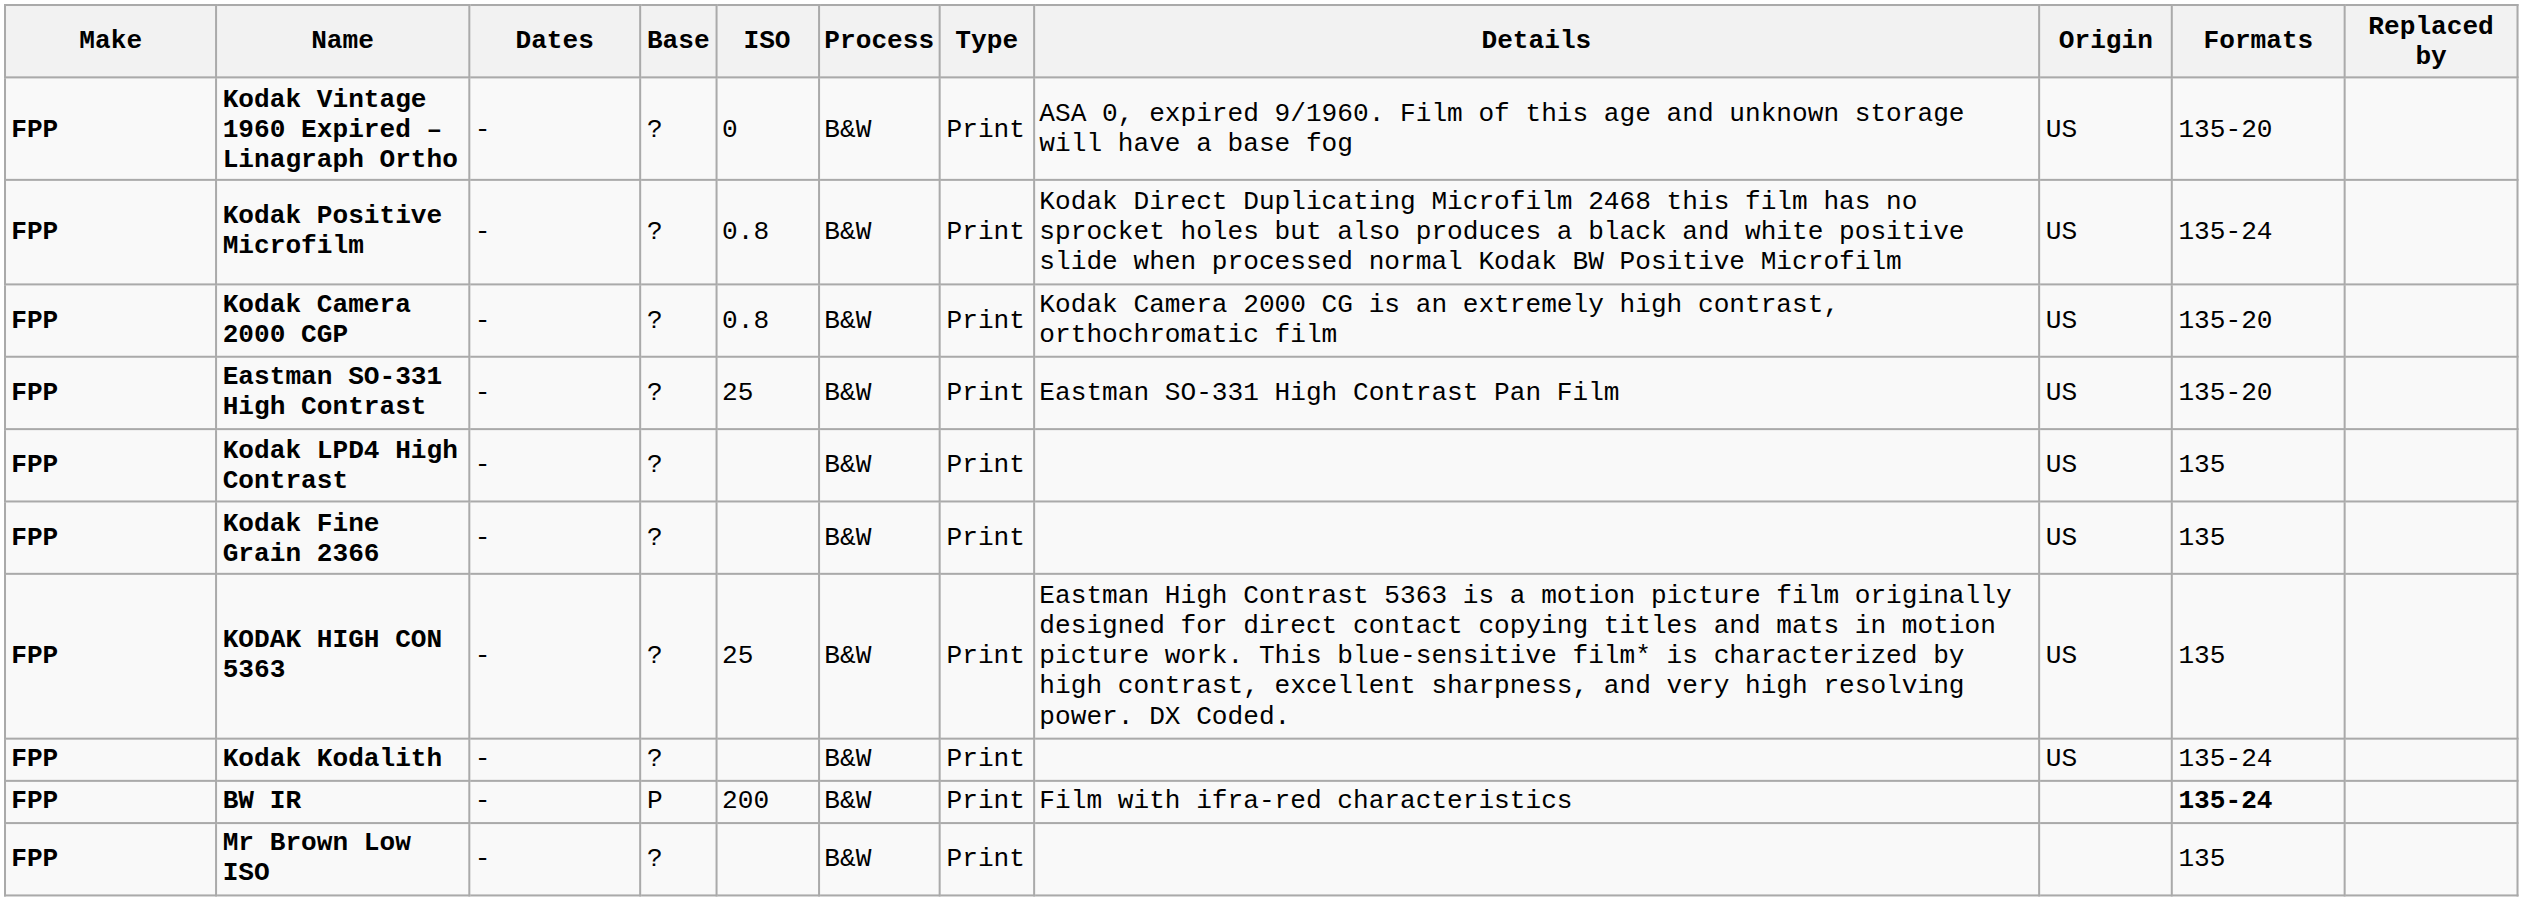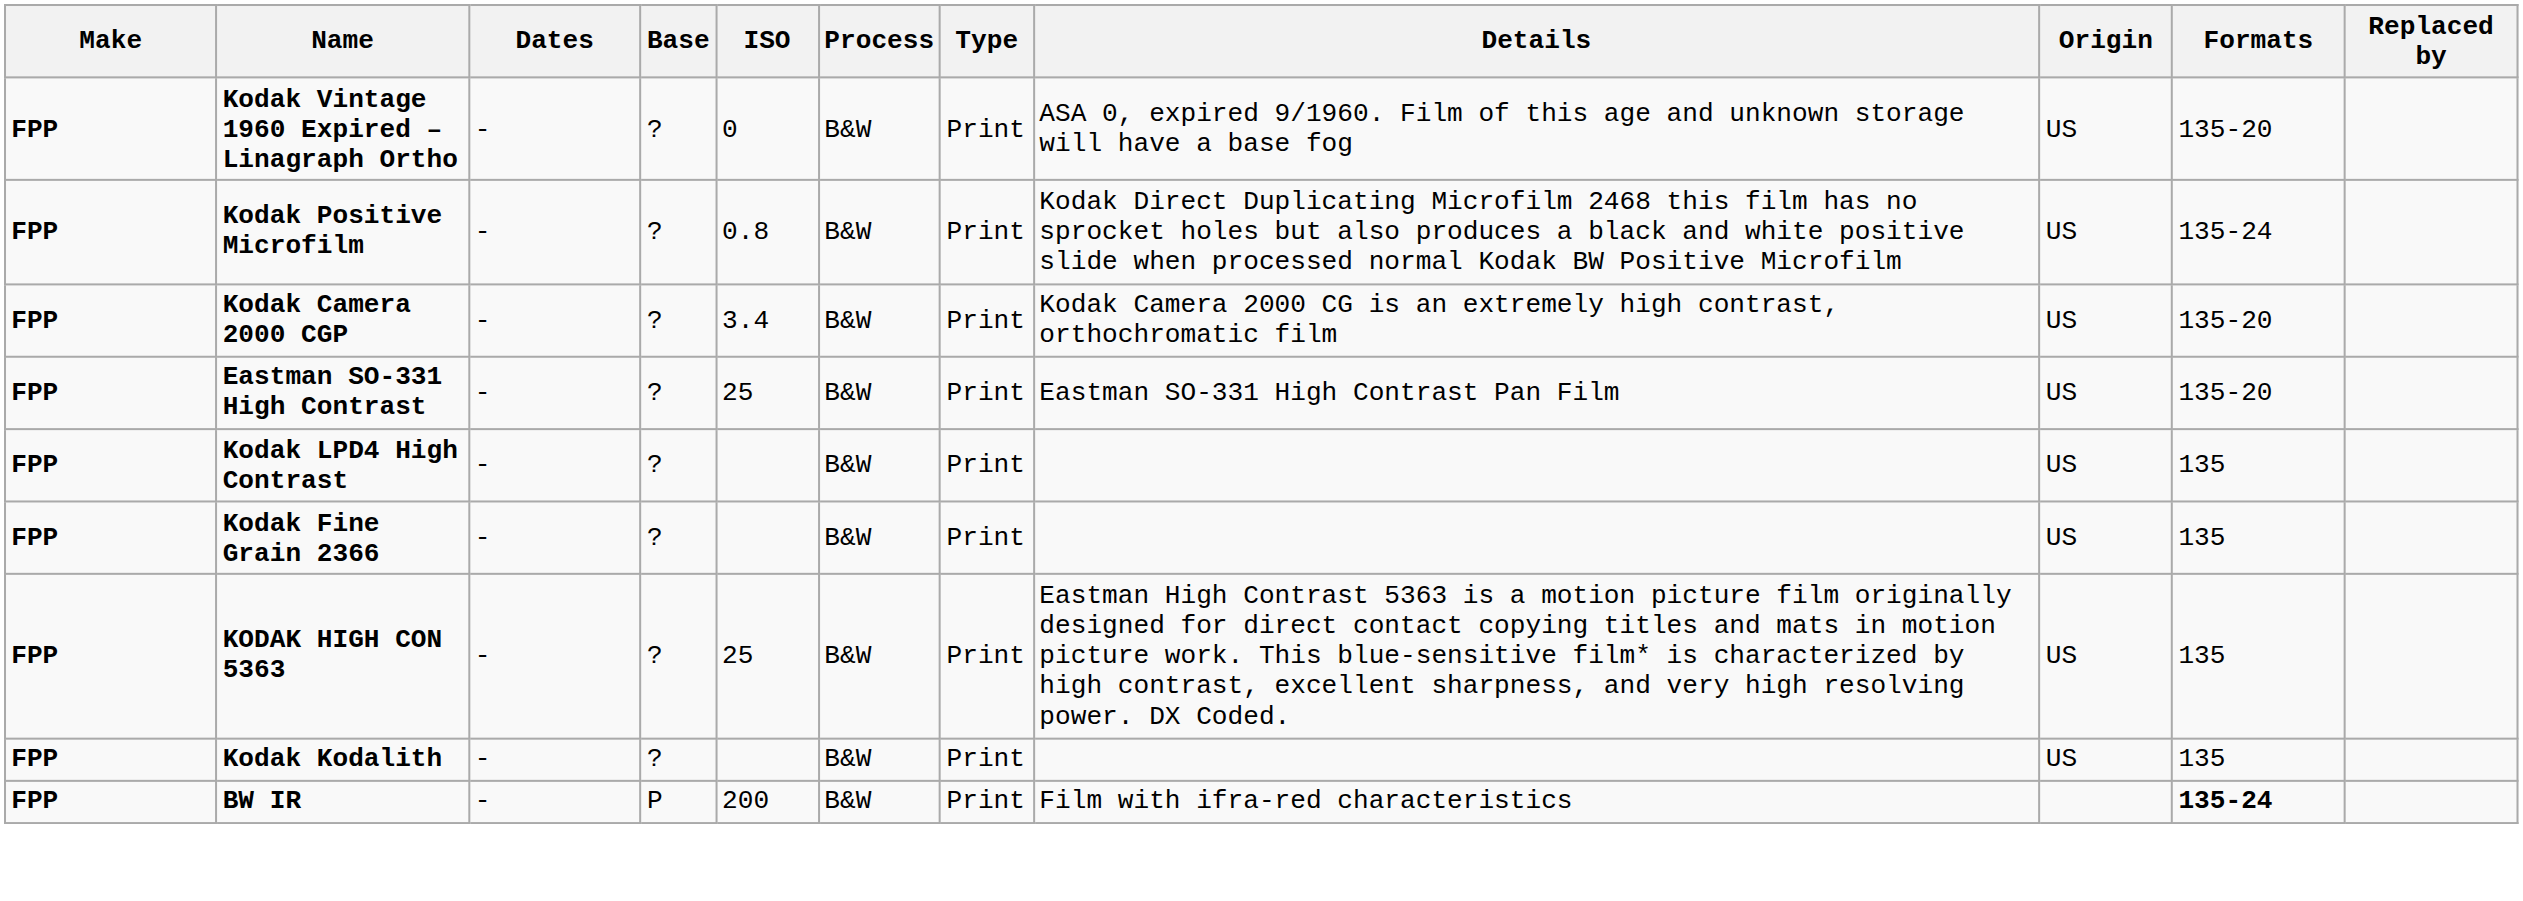Kodak Camera 2000 CGP | ISO: 0.8 -> 3.4
Kodak Kodalith | Formats: 135-24 -> 135
- row: FPP | Mr Brown Low ISO | - | ? | B&W | Print | 135
